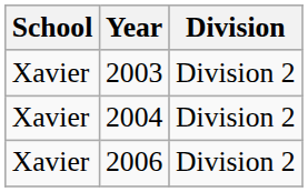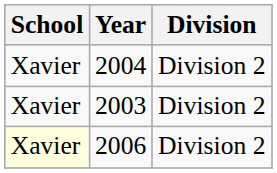rows swapped: 2003 <-> 2004
2006 | School: no background -> lightyellow background
